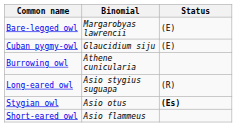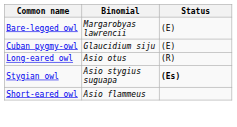- row: Burrowing owl | Athene cunicularia
Long-eared owl | Binomial: Asio stygius suguapa -> Asio otus
Stygian owl | Binomial: Asio otus -> Asio stygius suguapa
